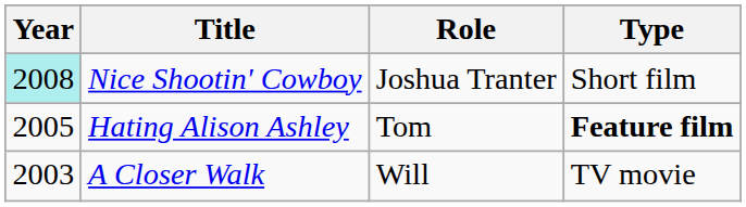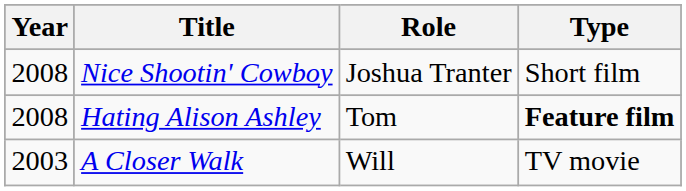Nice Shootin' Cowboy | Year: paleturquoise background -> no background
Hating Alison Ashley | Year: 2005 -> 2008
